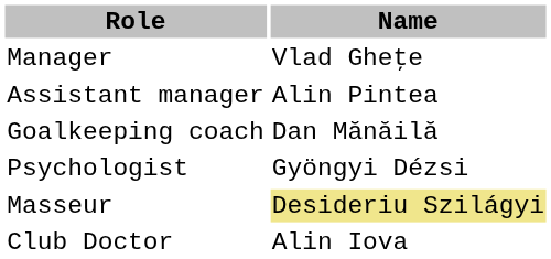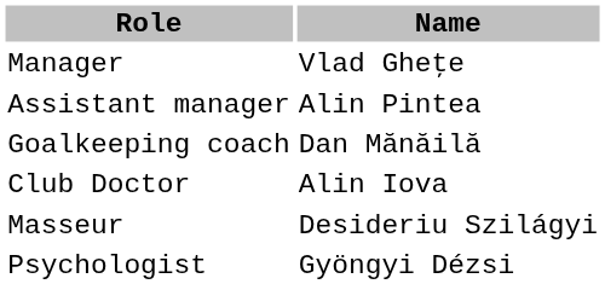rows swapped: Club Doctor <-> Psychologist
Masseur | Name: khaki background -> no background
